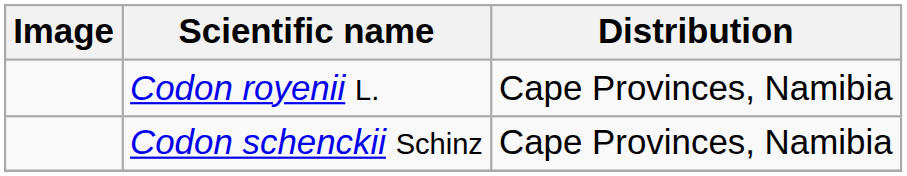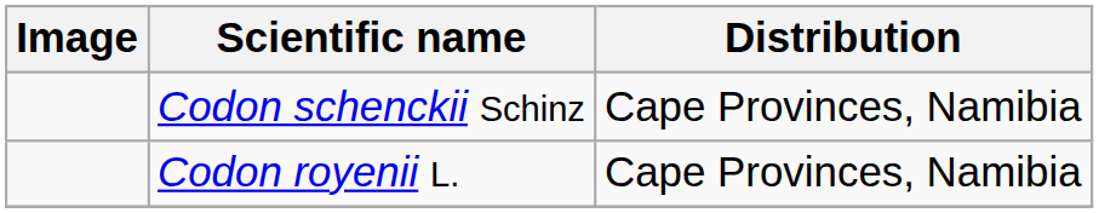rows swapped: Codon royenii L. <-> Codon schenckii Schinz
